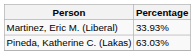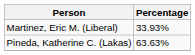Pineda, Katherine C. (Lakas) | Percentage: 63.03% -> 63.63%
